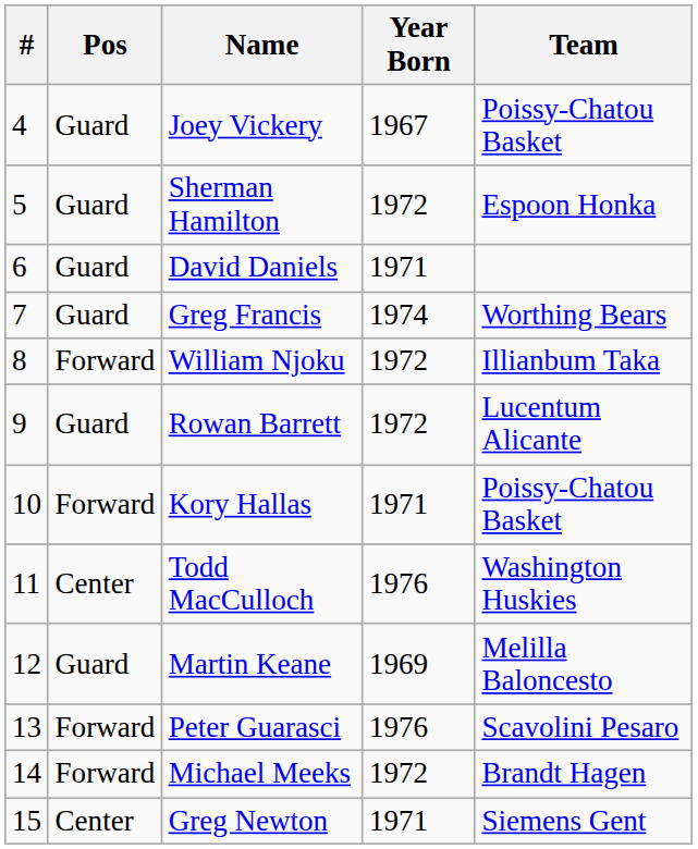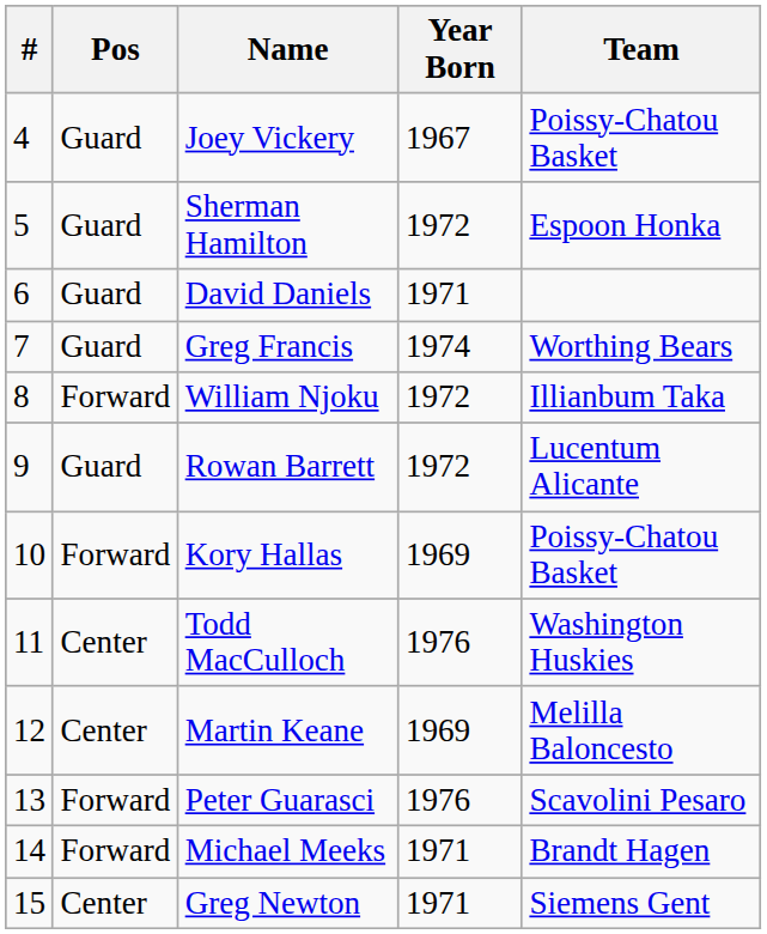Kory Hallas | Year Born: 1971 -> 1969
Martin Keane | Pos: Guard -> Center
Michael Meeks | Year Born: 1972 -> 1971
